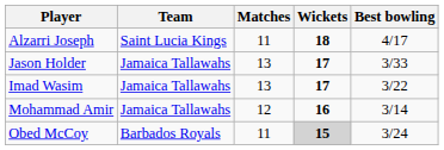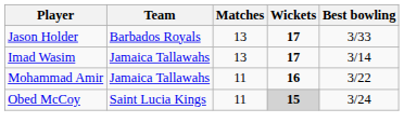- row: Alzarri Joseph | Saint Lucia Kings | 11 | 18 | 4/17
Jason Holder | Team: Jamaica Tallawahs -> Barbados Royals
Imad Wasim | Best bowling: 3/22 -> 3/14
Mohammad Amir | Matches: 12 -> 11
Mohammad Amir | Best bowling: 3/14 -> 3/22
Obed McCoy | Team: Barbados Royals -> Saint Lucia Kings
